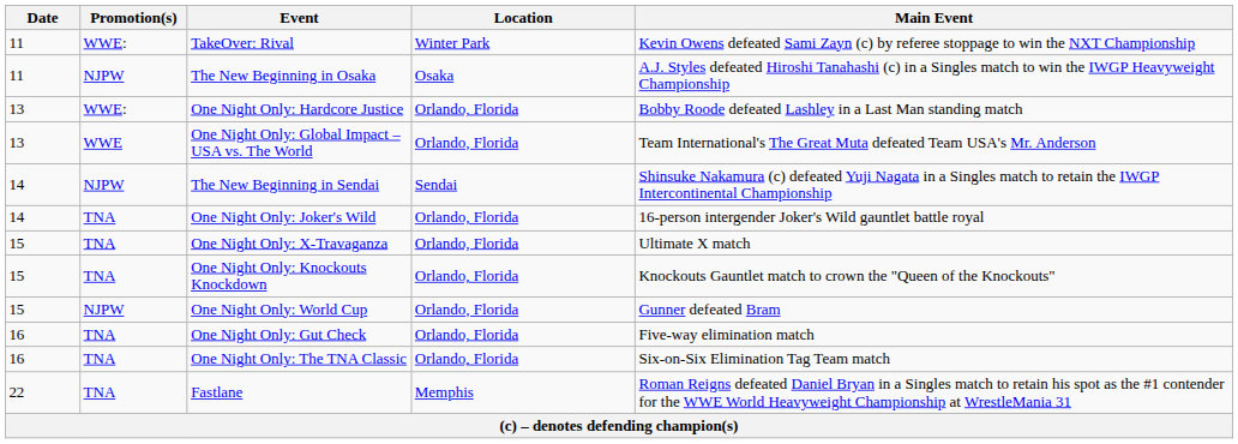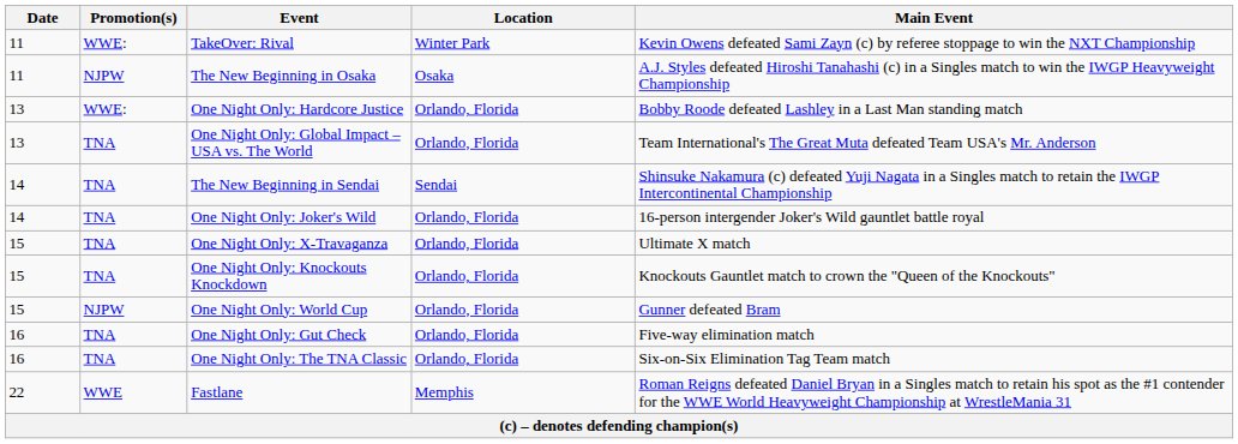One Night Only: Global Impact – USA vs. The World | Promotion(s): WWE -> TNA
The New Beginning in Sendai | Promotion(s): NJPW -> TNA
Fastlane | Promotion(s): TNA -> WWE
